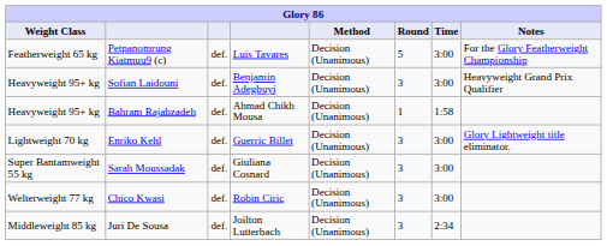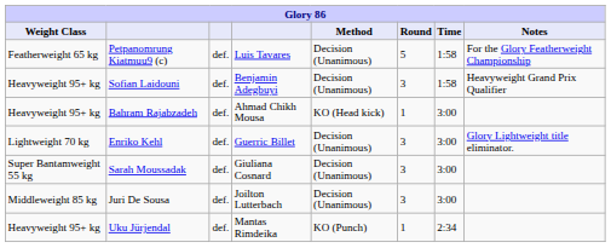Petpanomrung Kiatmuu9 (c) | Time: 3:00 -> 1:58
Sofian Laidouni | Time: 3:00 -> 1:58
Bahram Rajabzadeh | Method: Decision (Unanimous) -> KO (Head kick)
Bahram Rajabzadeh | Time: 1:58 -> 3:00
- row: Welterweight 77 kg | Chico Kwasi | def. | Robin Ciric | Decision (Unanimous) | 3 | 3:00
Juri De Sousa | Time: 2:34 -> 3:00
+ row: Heavyweight 95+ kg | Uku Jürjendal | def. | Mantas Rimdeika | KO (Punch) | 1 | 2:34
